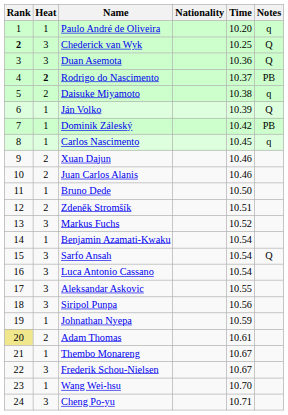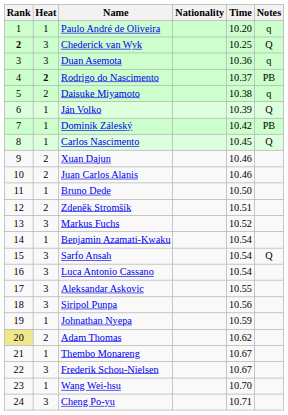Duan Asemota | Notes: Q -> q
Carlos Nascimento | Notes: q -> Q
Adam Thomas | Time: 10.61 -> 10.62
